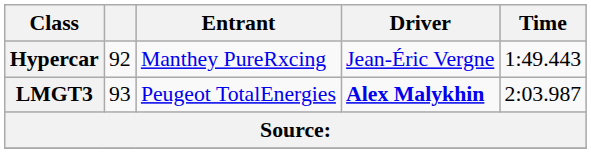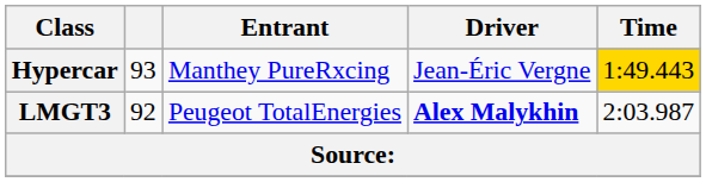Hypercar | column 2: 92 -> 93
Hypercar | Time: no background -> gold background
LMGT3 | column 2: 93 -> 92
